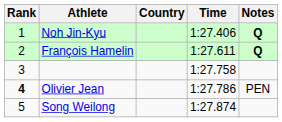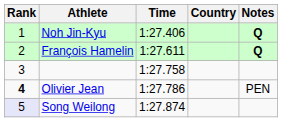columns swapped: Country <-> Time
Song Weilong | Rank: no background -> lavender background
